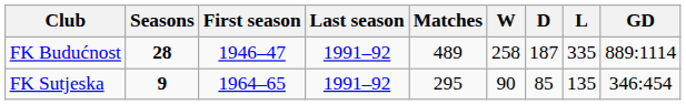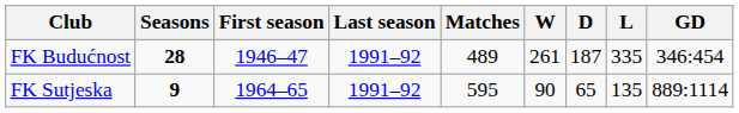FK Budućnost | W: 258 -> 261
FK Budućnost | GD: 889:1114 -> 346:454
FK Sutjeska | Matches: 295 -> 595
FK Sutjeska | D: 85 -> 65
FK Sutjeska | GD: 346:454 -> 889:1114
